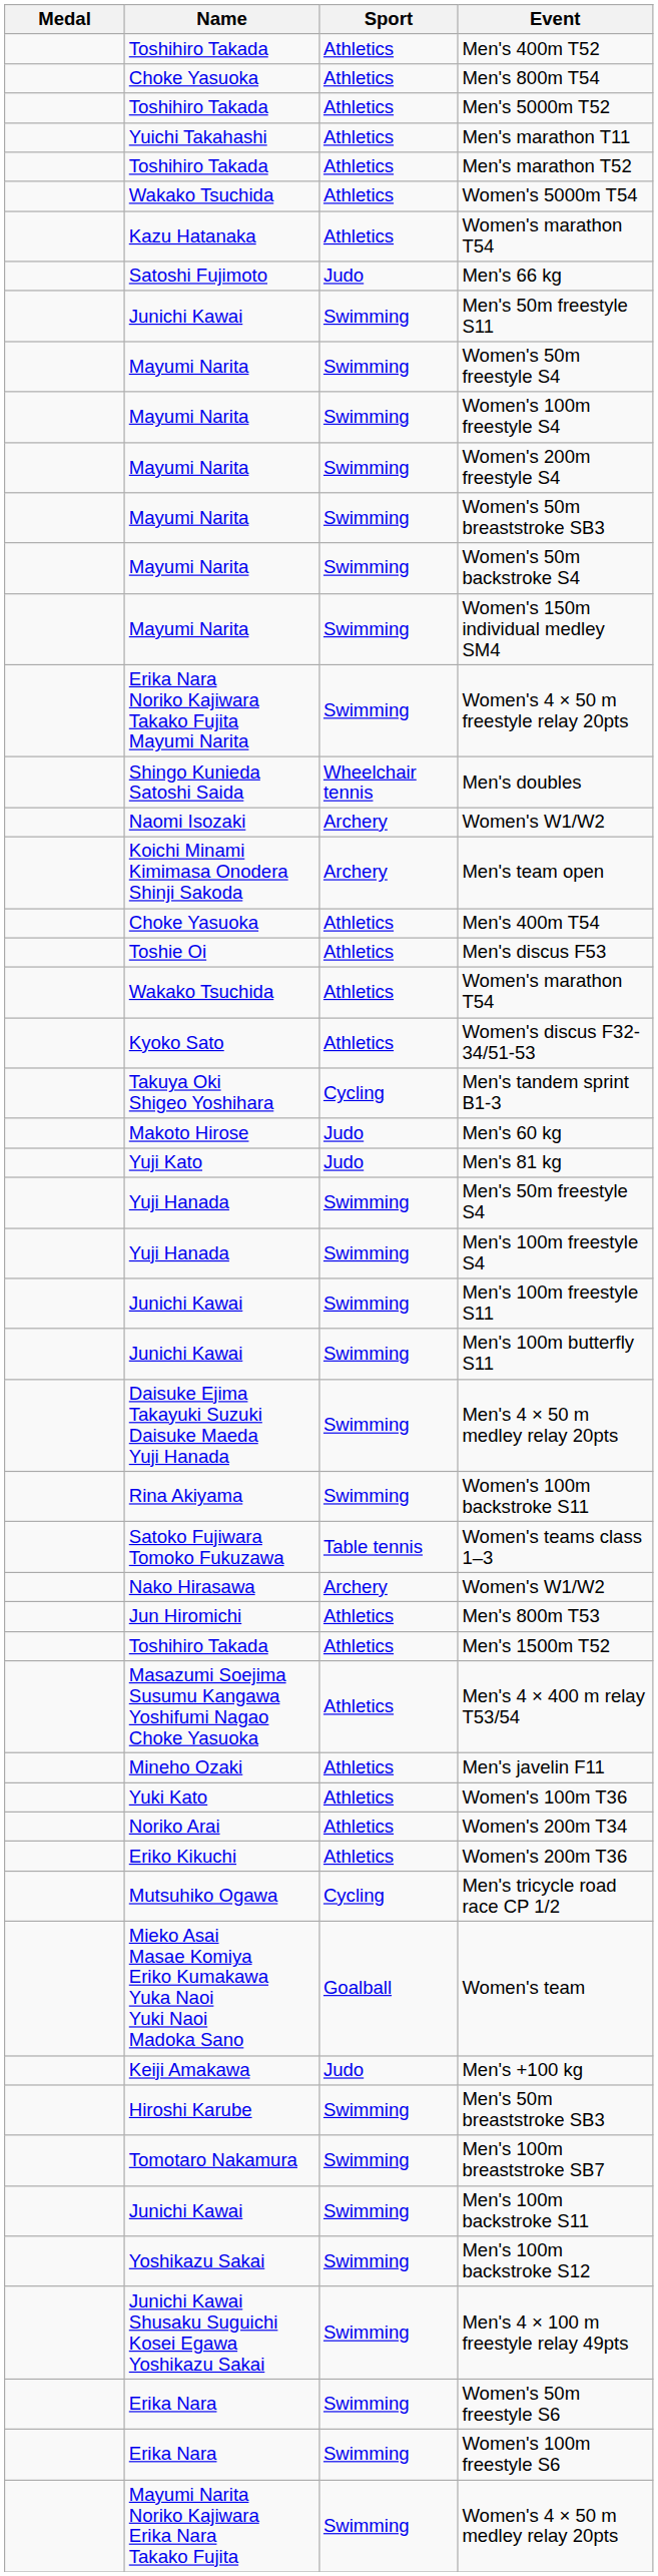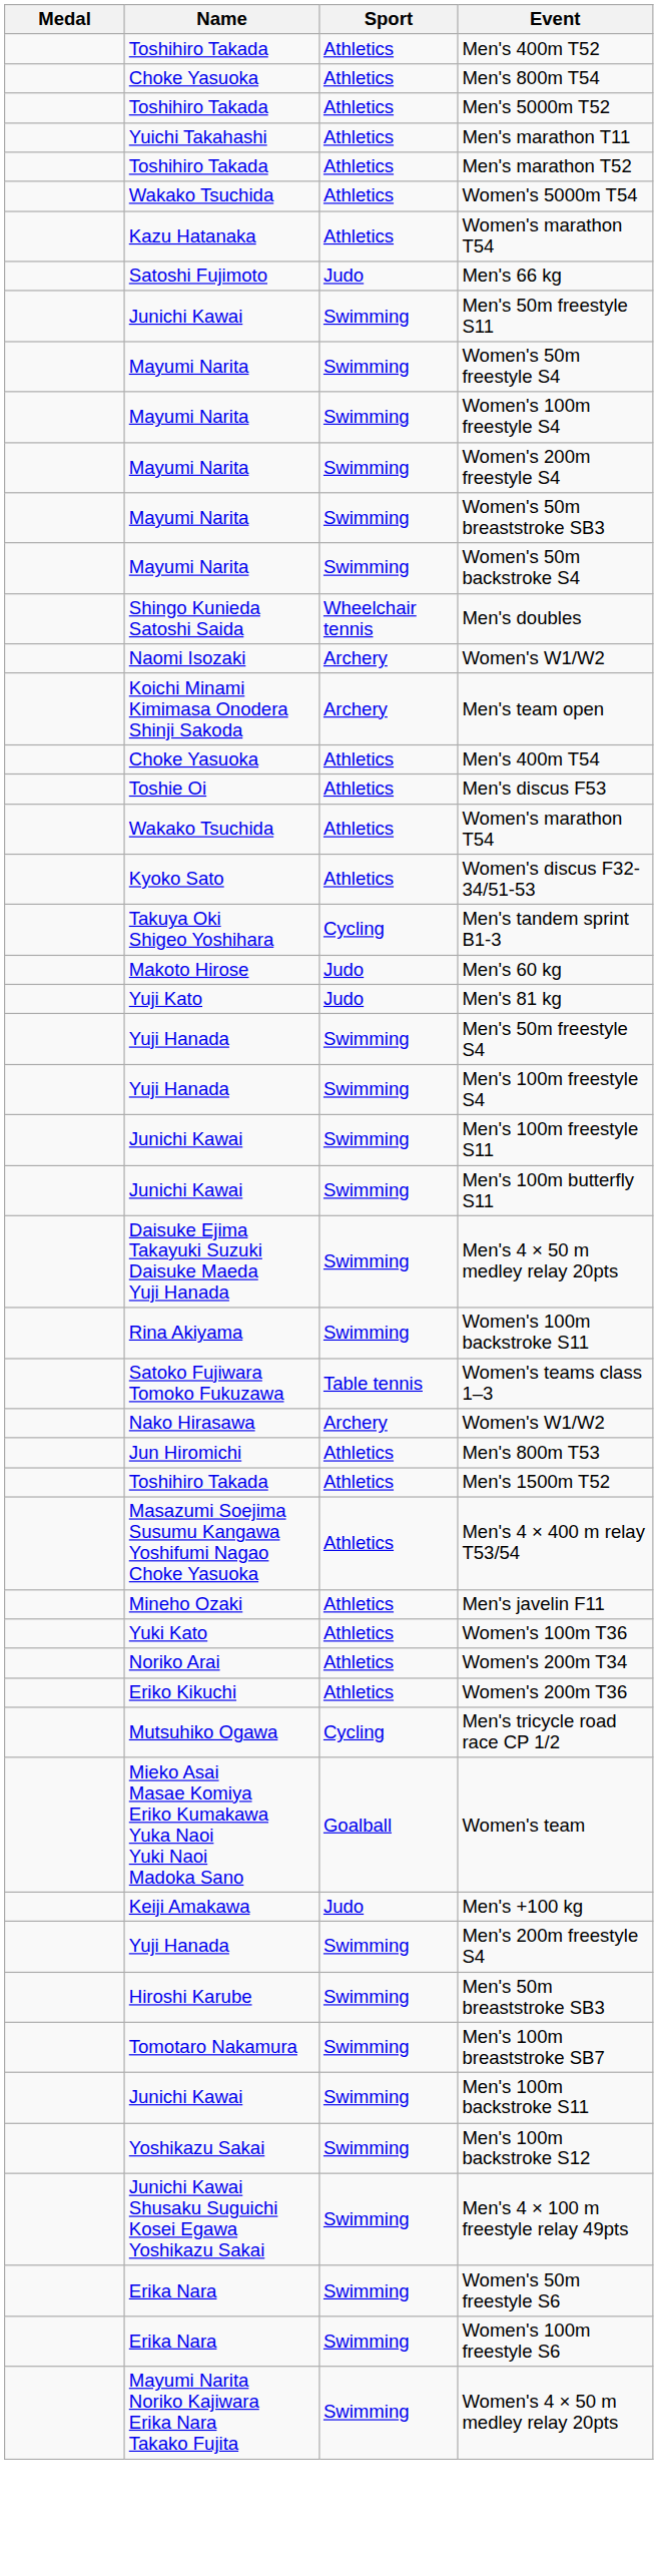- row: Mayumi Narita | Swimming | Women's 150m individual medley SM4
- row: Erika Nara Noriko Kajiwara Takako Fujita Mayumi Narita | Swimming | Women's 4 × 50 m freestyle relay 20pts
+ row: Yuji Hanada | Swimming | Men's 200m freestyle S4
